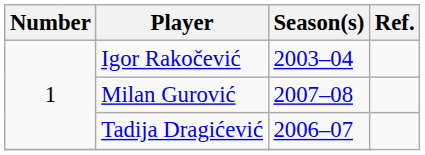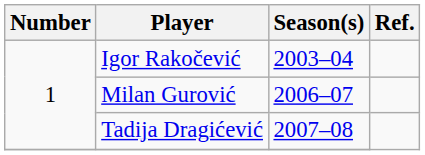Milan Gurović | Season(s): 2007–08 -> 2006–07
Tadija Dragićević | Season(s): 2006–07 -> 2007–08
